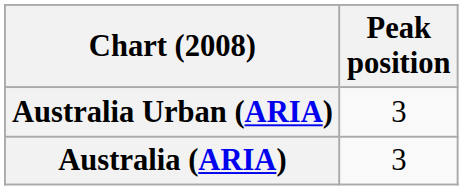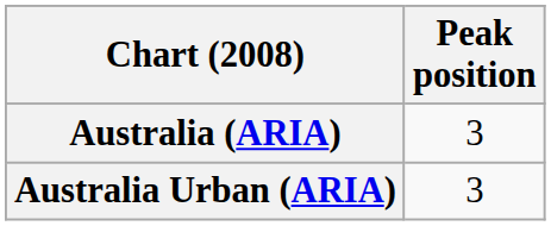rows swapped: Australia (ARIA) <-> Australia Urban (ARIA)
